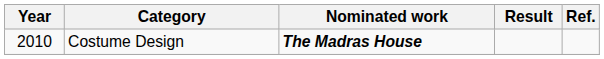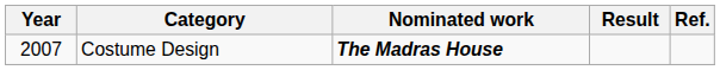Costume Design | Year: 2010 -> 2007
